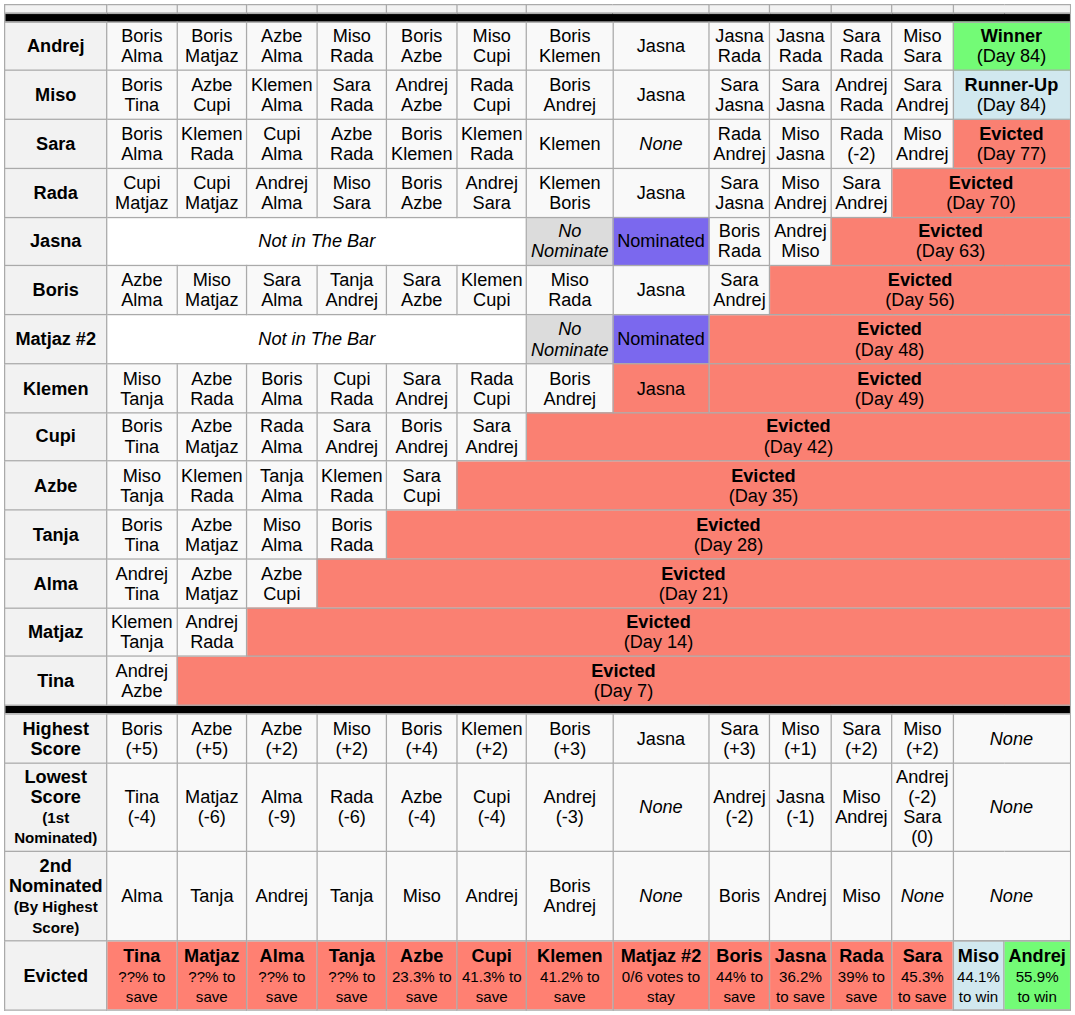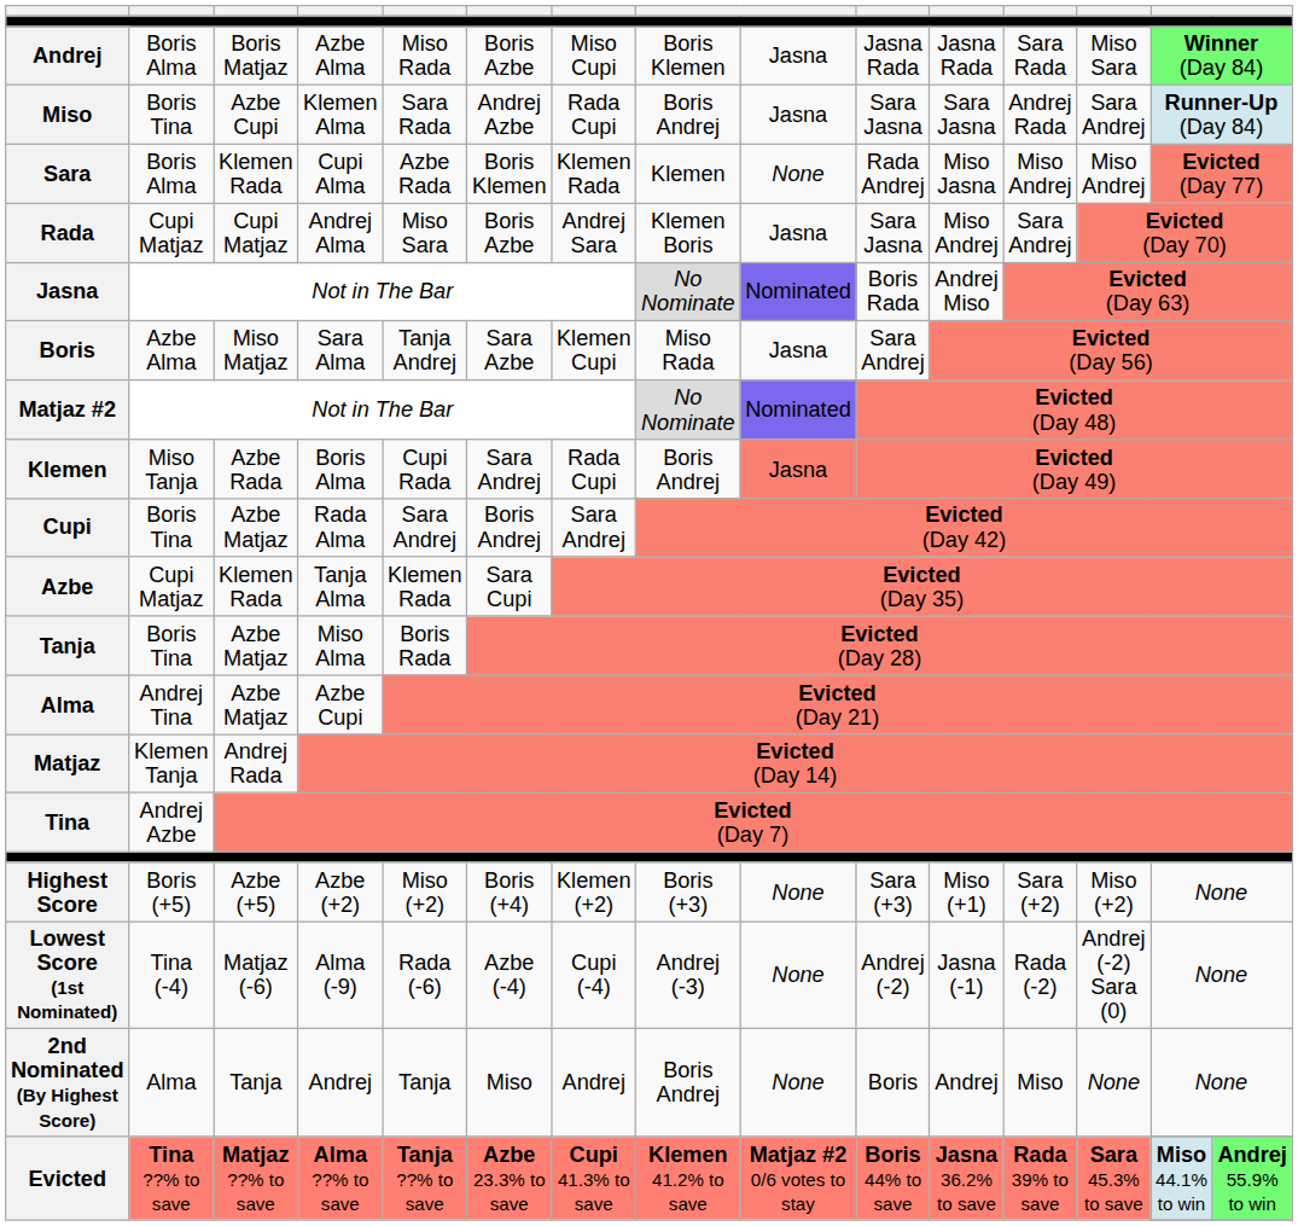Sara | column 12: Rada (-2) -> Miso Andrej
Azbe | column 2: Miso Tanja -> Cupi Matjaz
Highest Score | column 9: Jasna -> None
Lowest Score (1st Nominated) | column 12: Miso Andrej -> Rada (-2)
